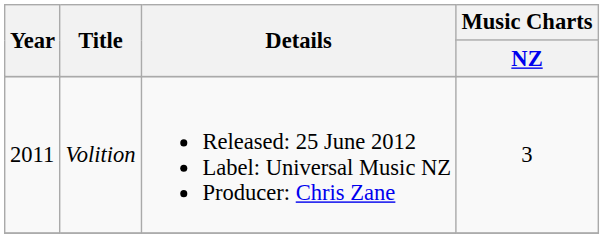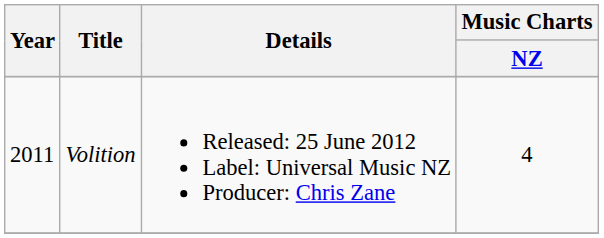Volition | Music Charts / NZ: 3 -> 4
